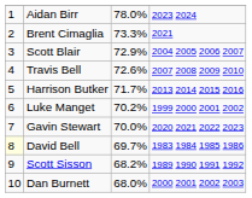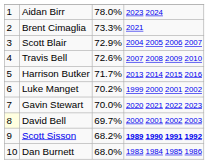David Bell | column 4: 1983 1984 1985 1986 -> 2000 2001 2002 2003
Scott Sisson | column 4: normal -> bold
Dan Burnett | column 4: 2000 2001 2002 2003 -> 1983 1984 1985 1986
